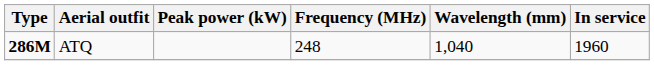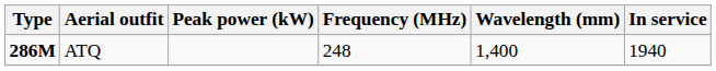ATQ | Wavelength (mm): 1,040 -> 1,400
ATQ | In service: 1960 -> 1940
